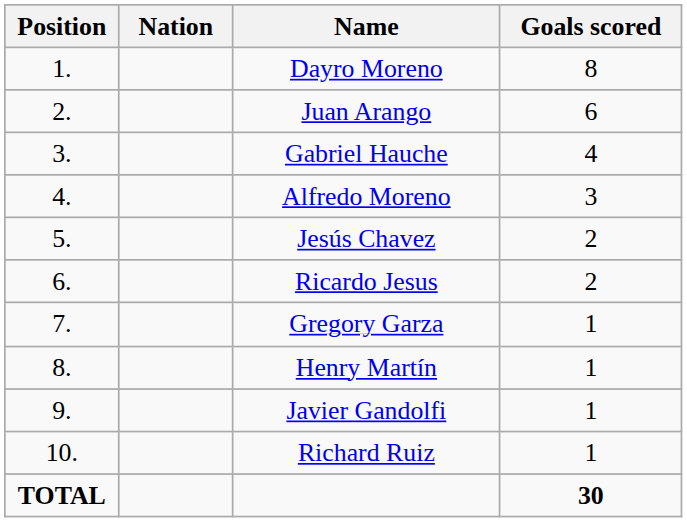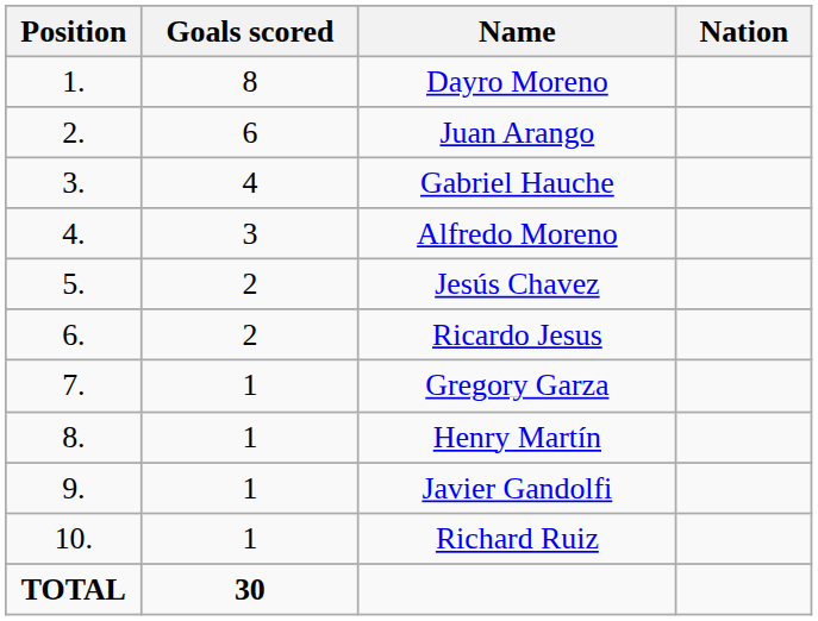columns swapped: Nation <-> Goals scored
